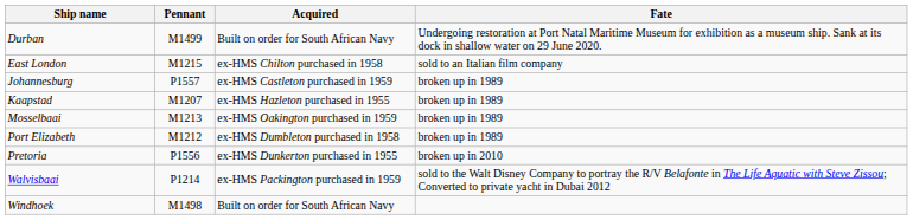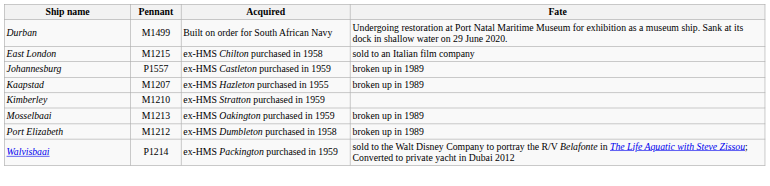+ row: Kimberley | M1210 | ex-HMS Stratton purchased in 1959
- row: Pretoria | P1556 | ex-HMS Dunkerton purchased in 1955 | broken up in 2010
- row: Windhoek | M1498 | Built on order for South African Navy
